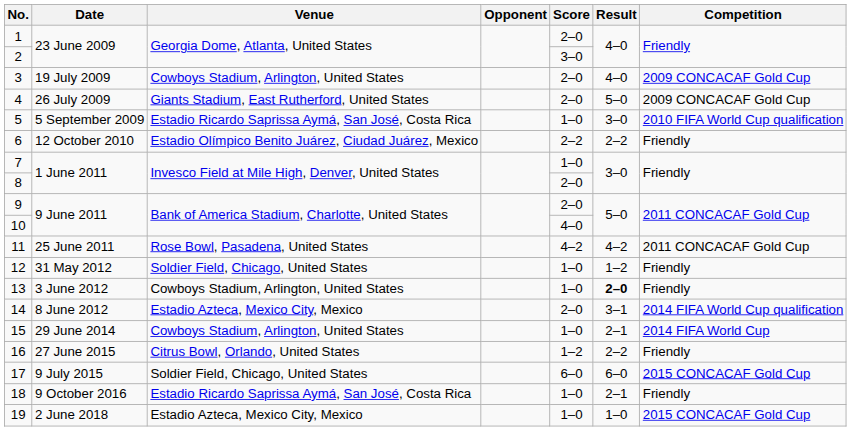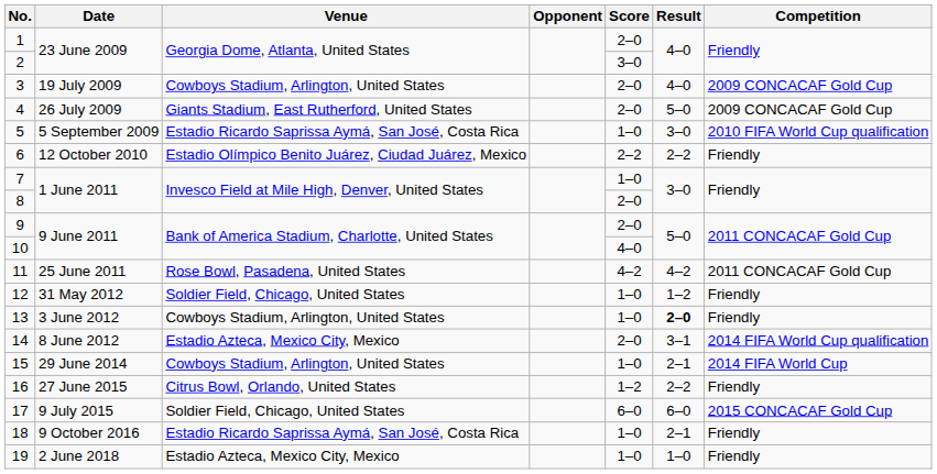19 | Competition: 2015 CONCACAF Gold Cup -> Friendly
